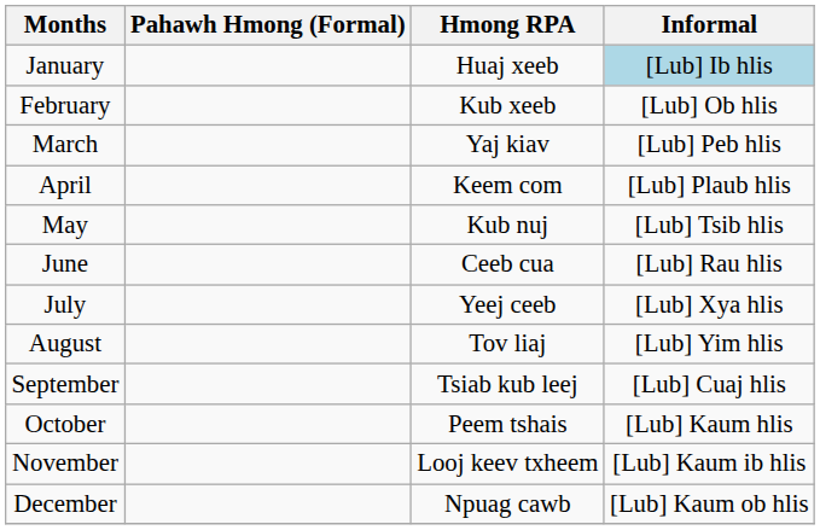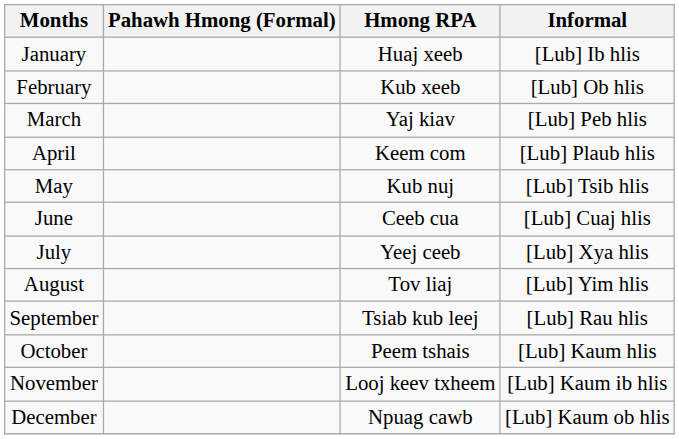January | Informal: lightblue background -> no background
June | Informal: [Lub] Rau hlis -> [Lub] Cuaj hlis
September | Informal: [Lub] Cuaj hlis -> [Lub] Rau hlis
